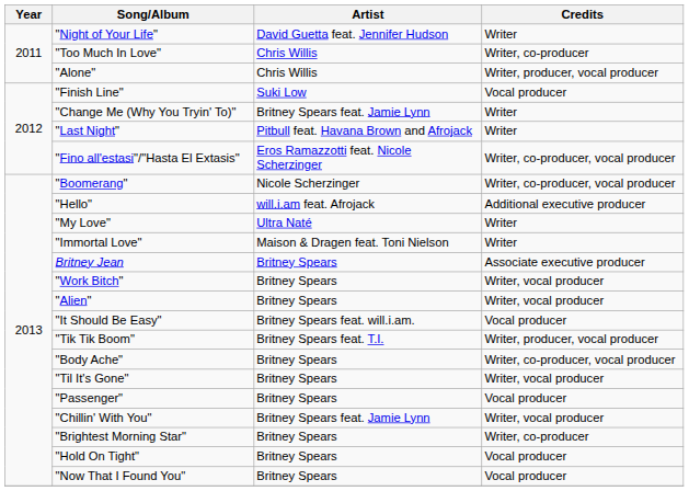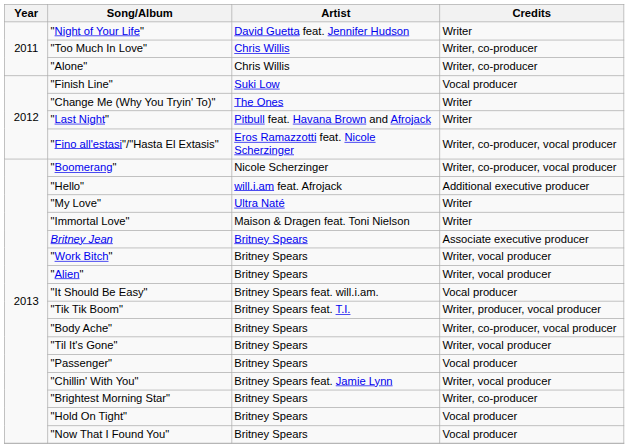"Alone" | Credits: Writer, producer, vocal producer -> Writer, co-producer
"Change Me (Why You Tryin' To)" | Artist: Britney Spears feat. Jamie Lynn -> The Ones
